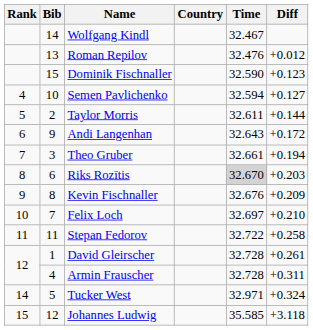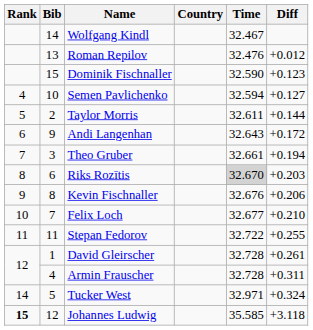Kevin Fischnaller | Diff: +0.209 -> +0.206
Felix Loch | Time: 32.697 -> 32.677
Stepan Fedorov | Diff: +0.258 -> +0.255
Johannes Ludwig | Rank: normal -> bold
